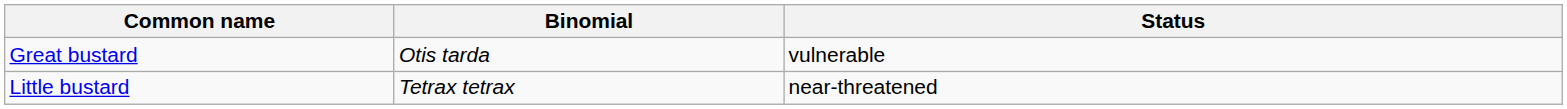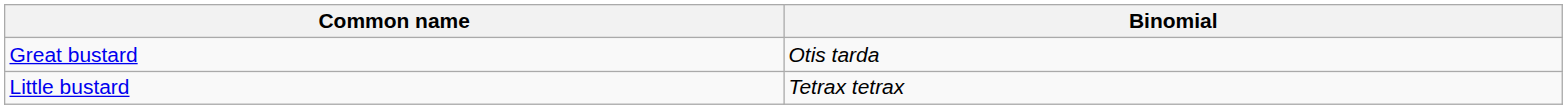- column: Status | vulnerable | near-threatened
